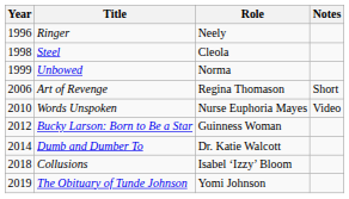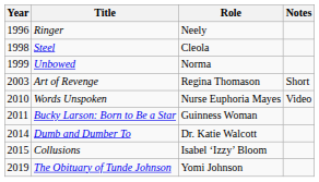Art of Revenge | Year: 2006 -> 2003
Bucky Larson: Born to Be a Star | Year: 2012 -> 2011
Collusions | Year: 2018 -> 2015
